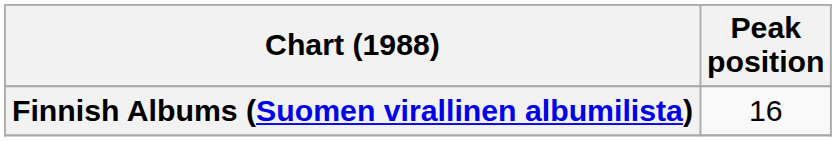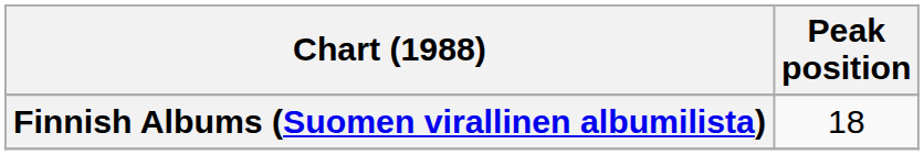Finnish Albums (Suomen virallinen albumilista) | Peak position: 16 -> 18
